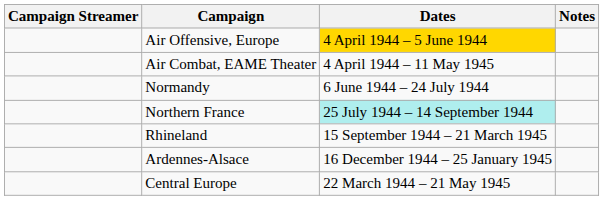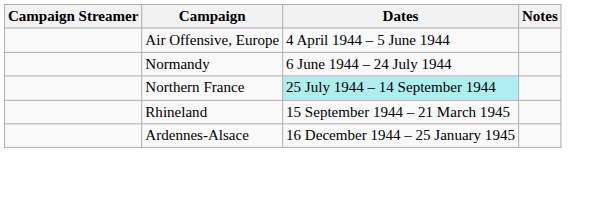Air Offensive, Europe | Dates: gold background -> no background
- row: Air Combat, EAME Theater | 4 April 1944 – 11 May 1945
- row: Central Europe | 22 March 1944 – 21 May 1945
